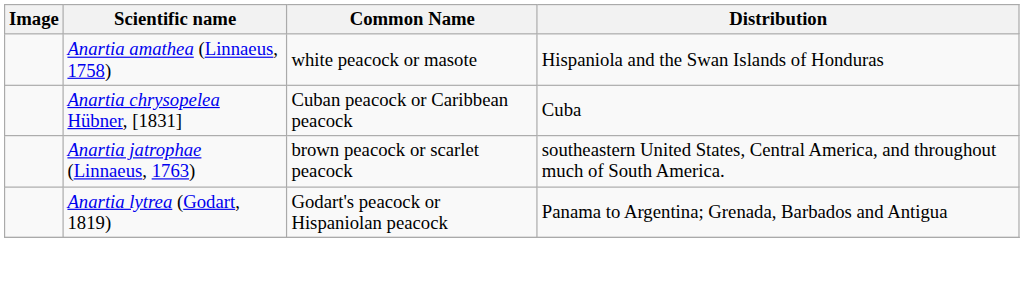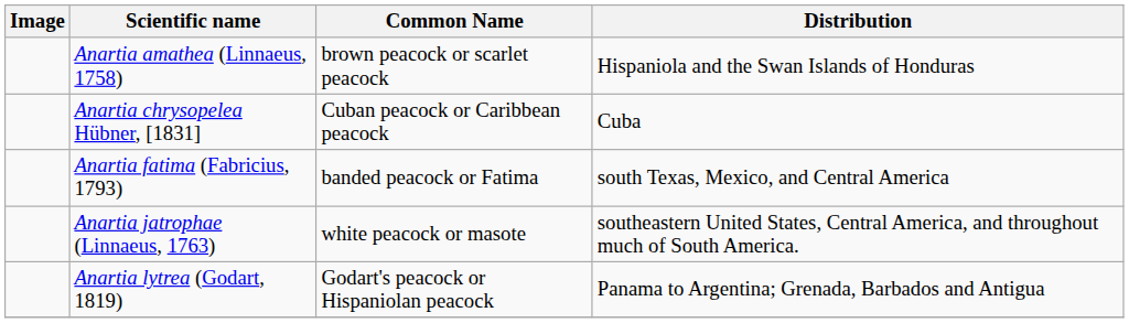Anartia amathea (Linnaeus, 1758) | Common Name: white peacock or masote -> brown peacock or scarlet peacock
+ row: Anartia fatima (Fabricius, 1793) | banded peacock or Fatima | south Texas, Mexico, and Central America
Anartia jatrophae (Linnaeus, 1763) | Common Name: brown peacock or scarlet peacock -> white peacock or masote
